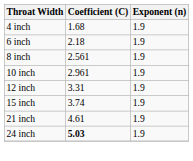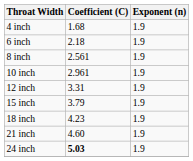15 inch | Coefficient (C): 3.74 -> 3.79
+ row: 18 inch | 4.23 | 1.9
21 inch | Coefficient (C): 4.61 -> 4.60
